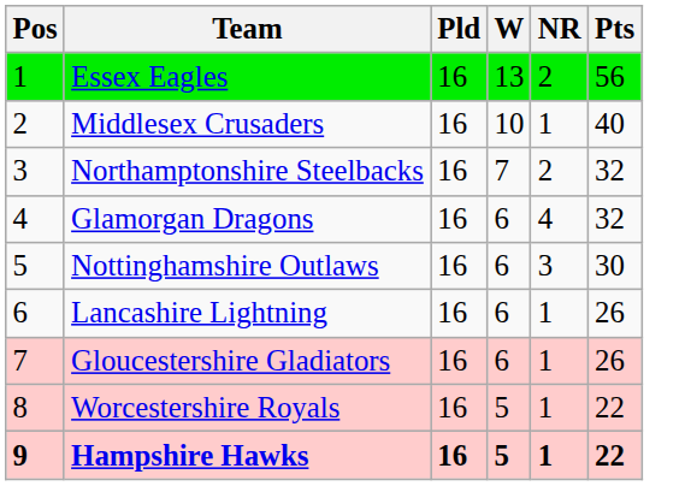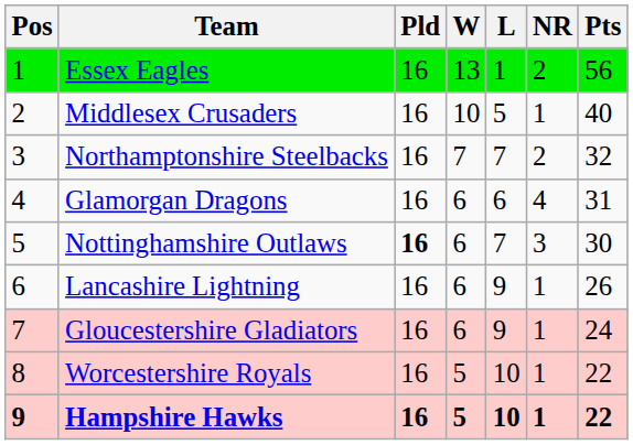+ column: L | 1 | 5 | 7 | 6 | 7 | 9 | 9 | 10 | 10
Glamorgan Dragons | Pts: 32 -> 31
Nottinghamshire Outlaws | Pld: normal -> bold
Gloucestershire Gladiators | Pts: 26 -> 24
